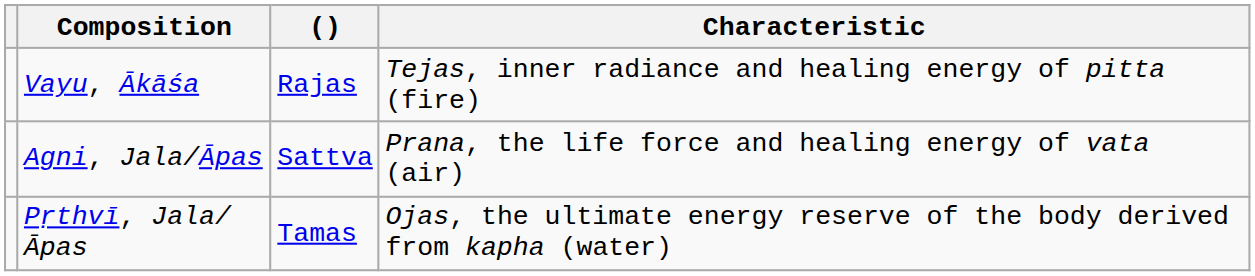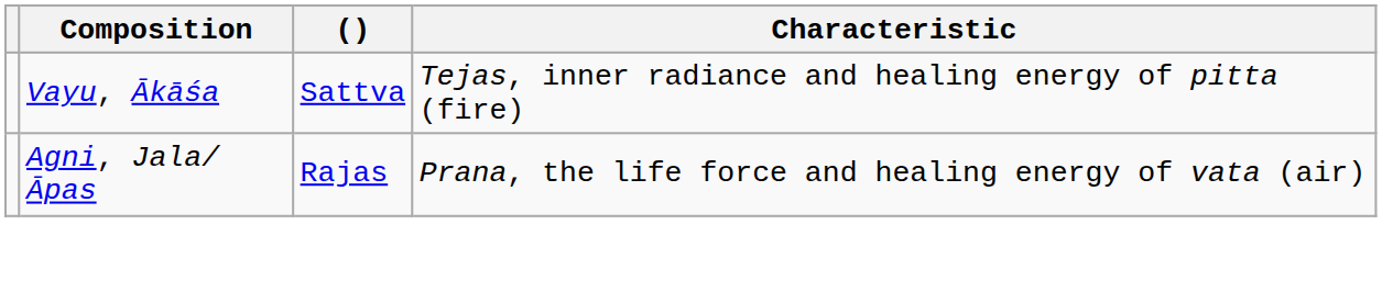Vayu, Ākāśa | (): Rajas -> Sattva
Agni, Jala/Āpas | (): Sattva -> Rajas
- row: Pṛthvī, Jala/Āpas | Tamas | Ojas, the ultimate energy reserve of the body derived from kapha (water)
